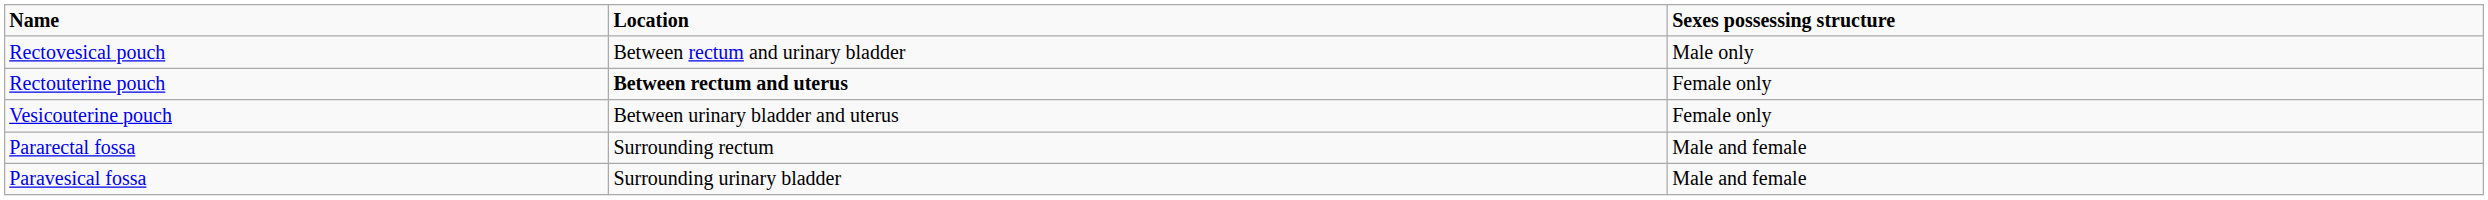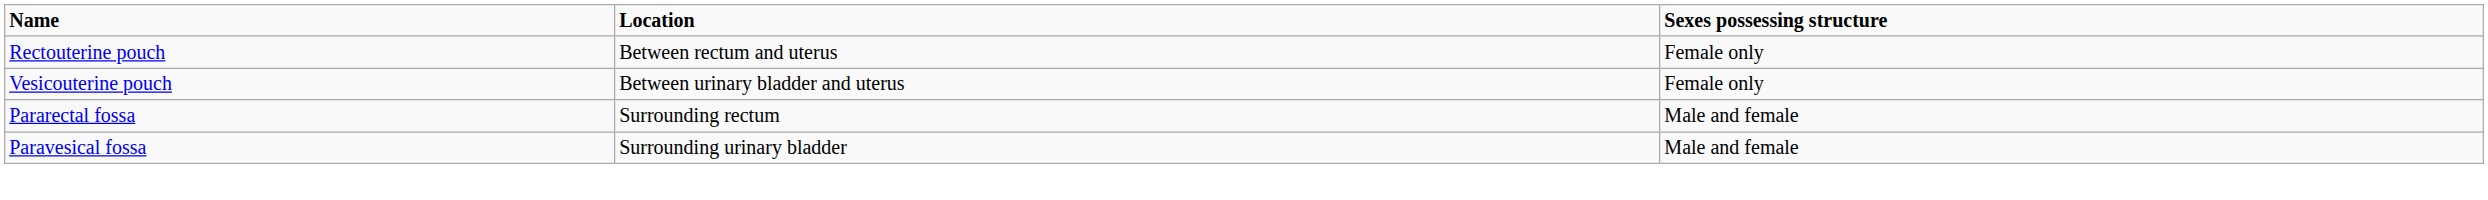- row: Rectovesical pouch | Between rectum and urinary bladder | Male only
Rectouterine pouch | Location: bold -> normal
